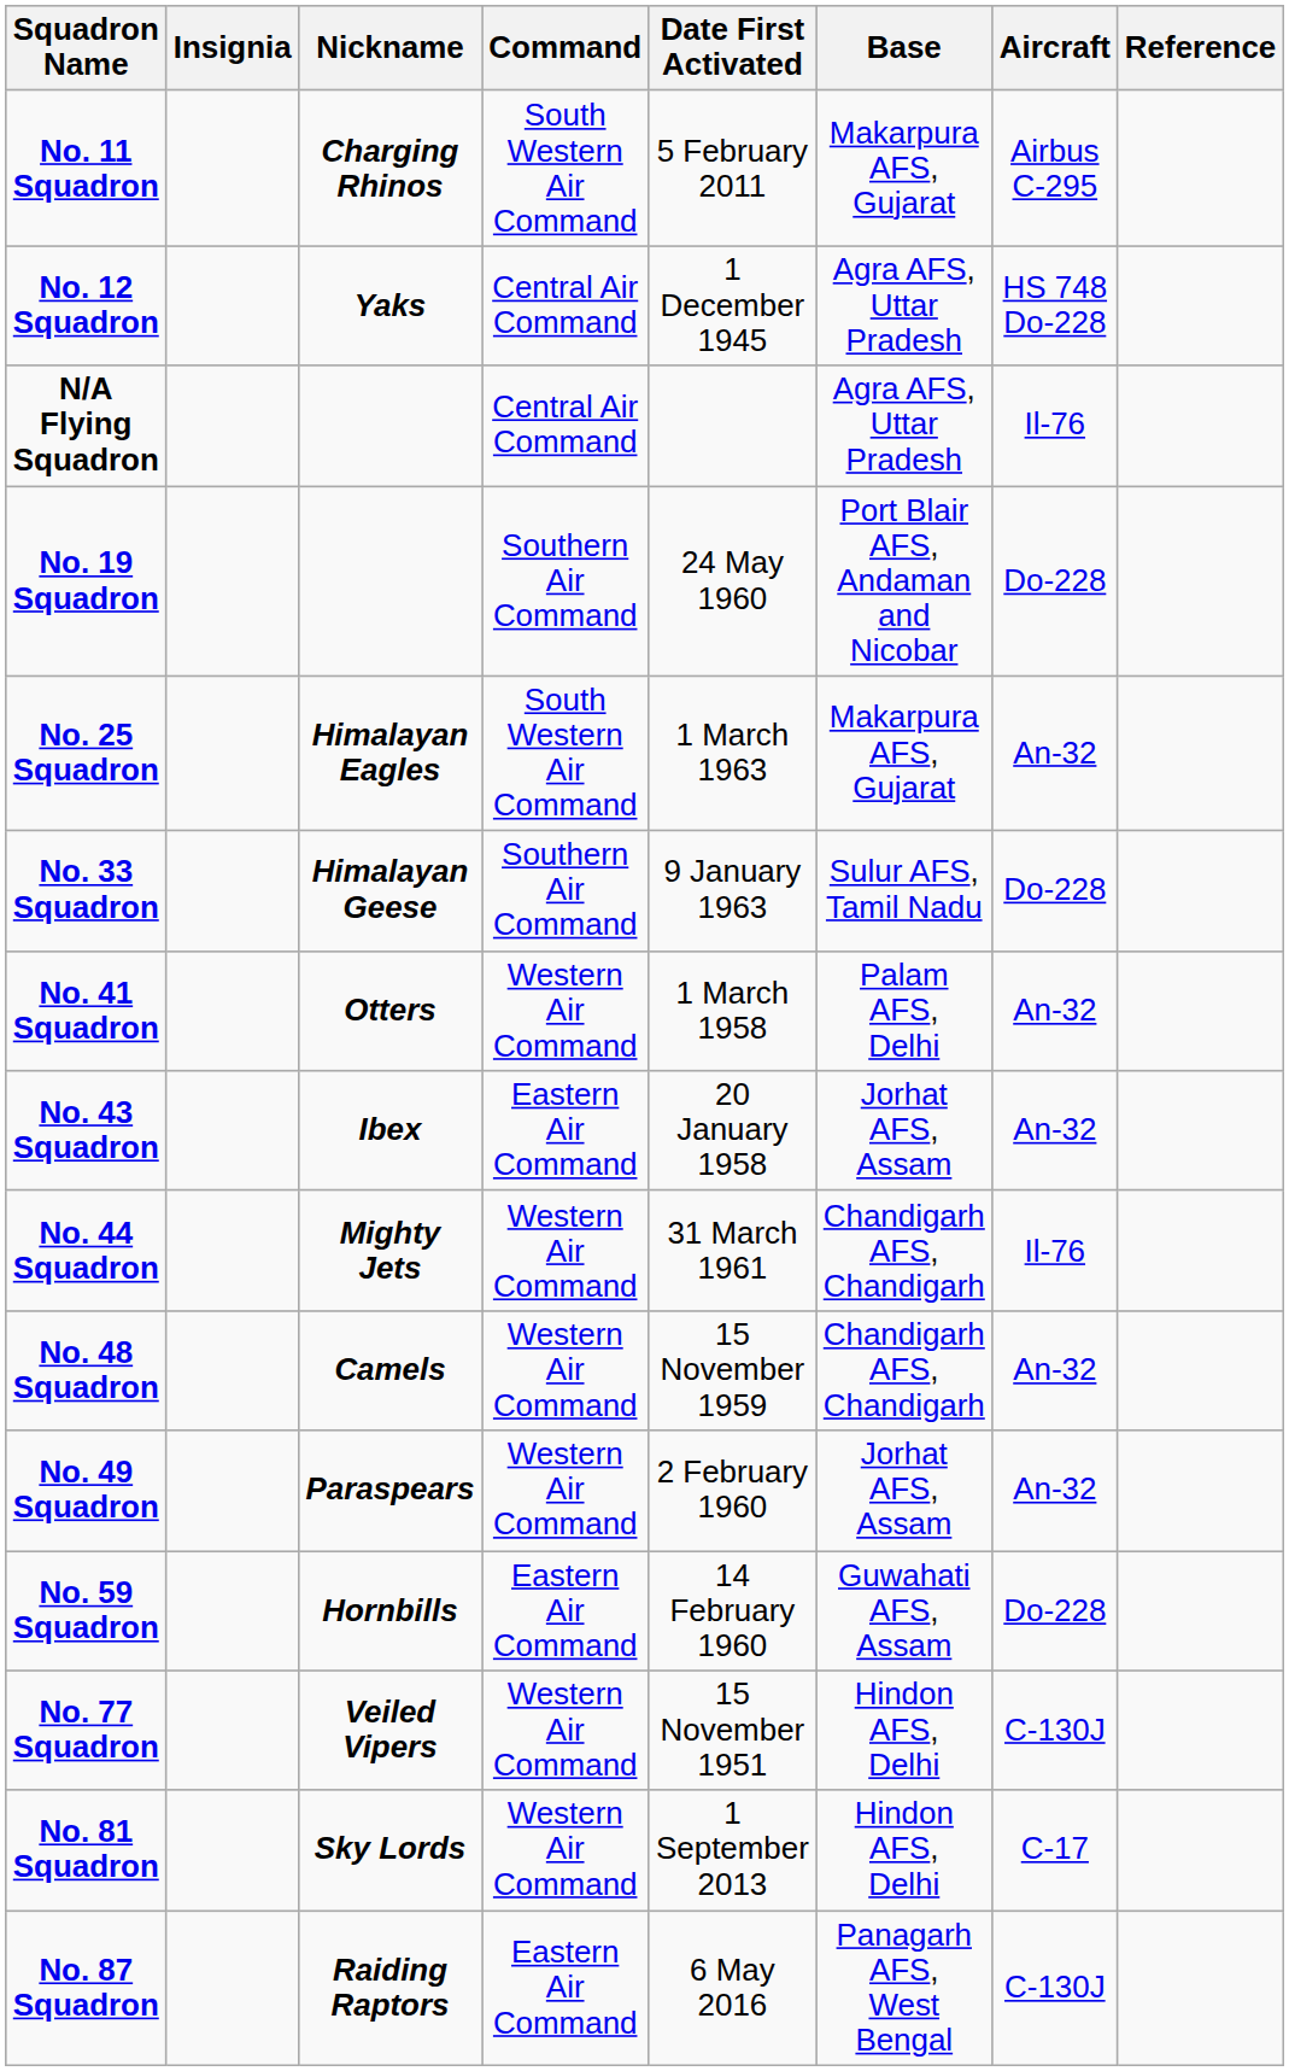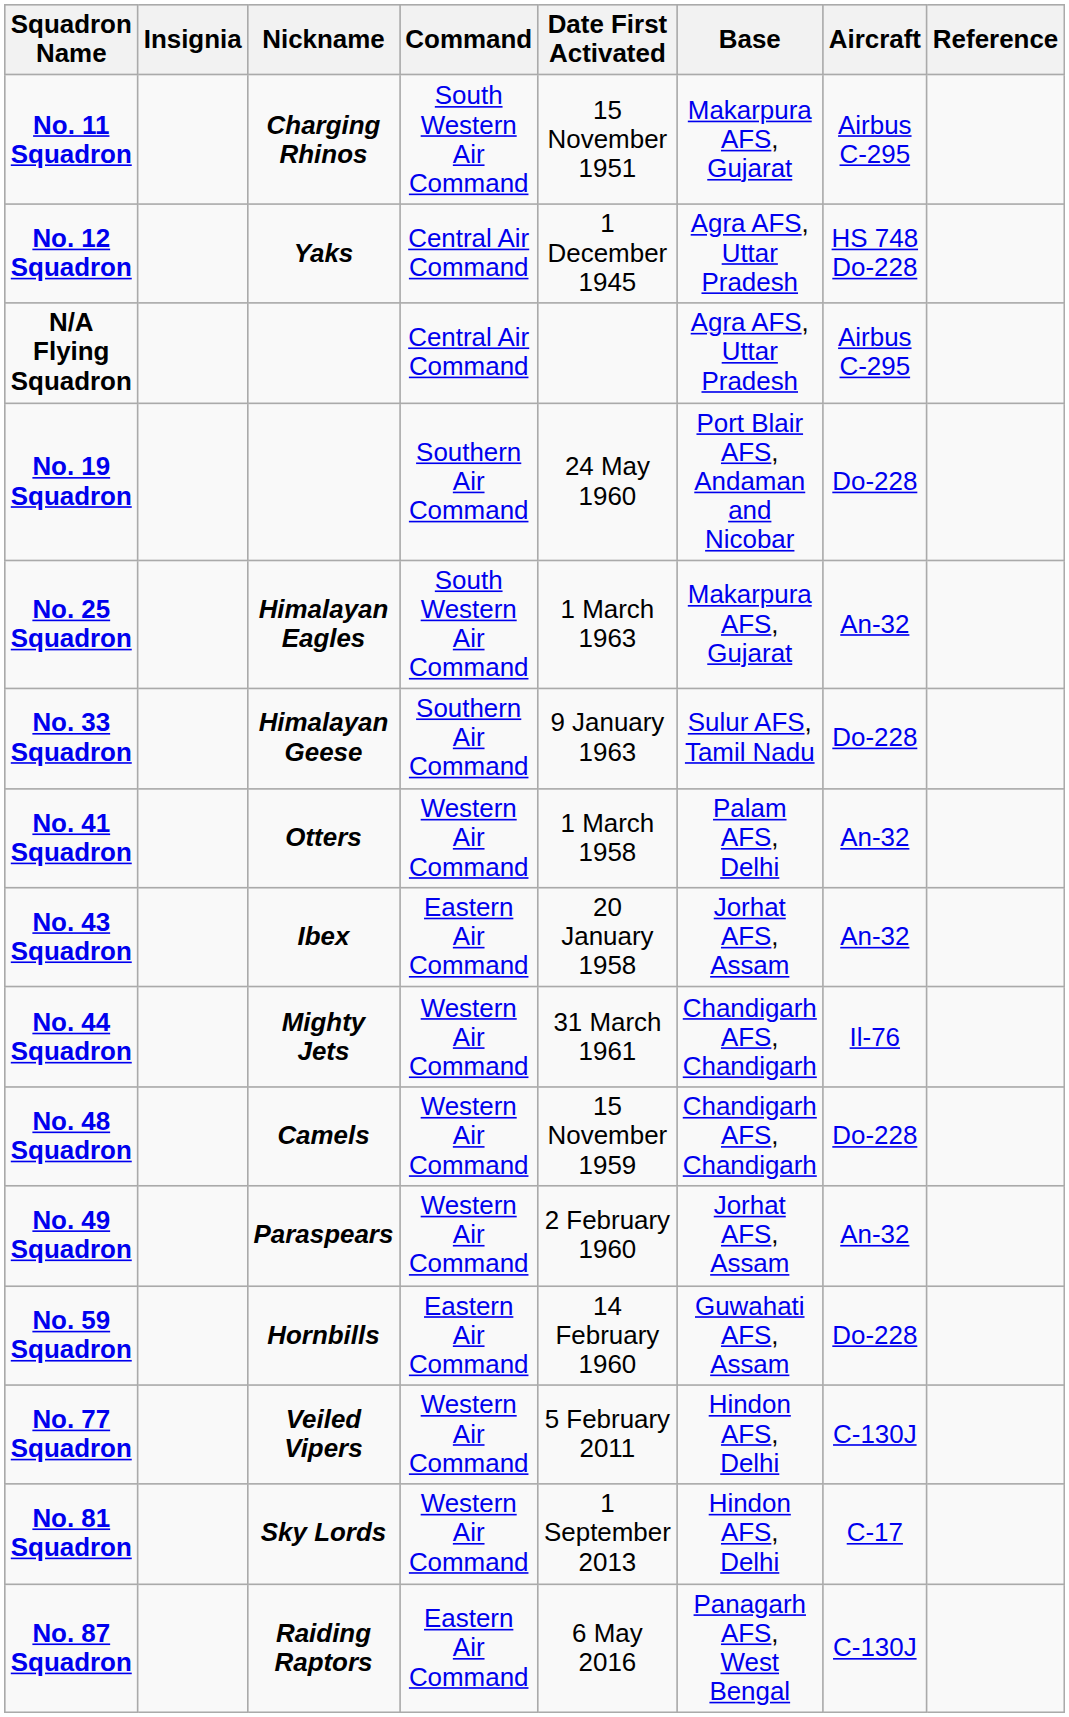No. 11 Squadron | Date First Activated: 5 February 2011 -> 15 November 1951
N/A Flying Squadron | Aircraft: Il-76 -> Airbus C-295
No. 48 Squadron | Aircraft: An-32 -> Do-228
No. 77 Squadron | Date First Activated: 15 November 1951 -> 5 February 2011
